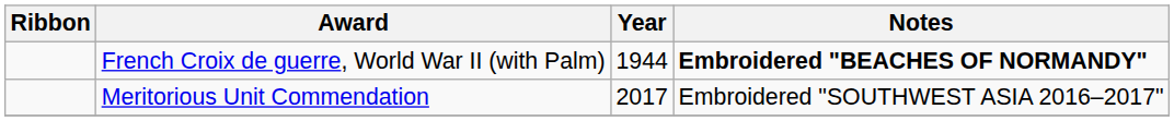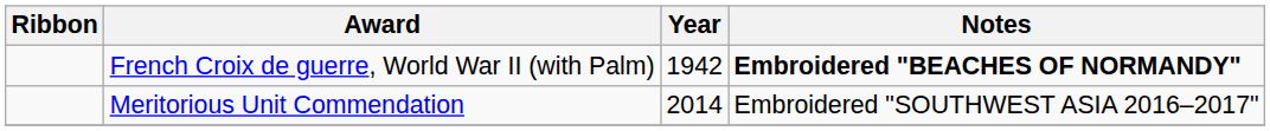French Croix de guerre, World War II (with Palm) | Year: 1944 -> 1942
Meritorious Unit Commendation | Year: 2017 -> 2014
